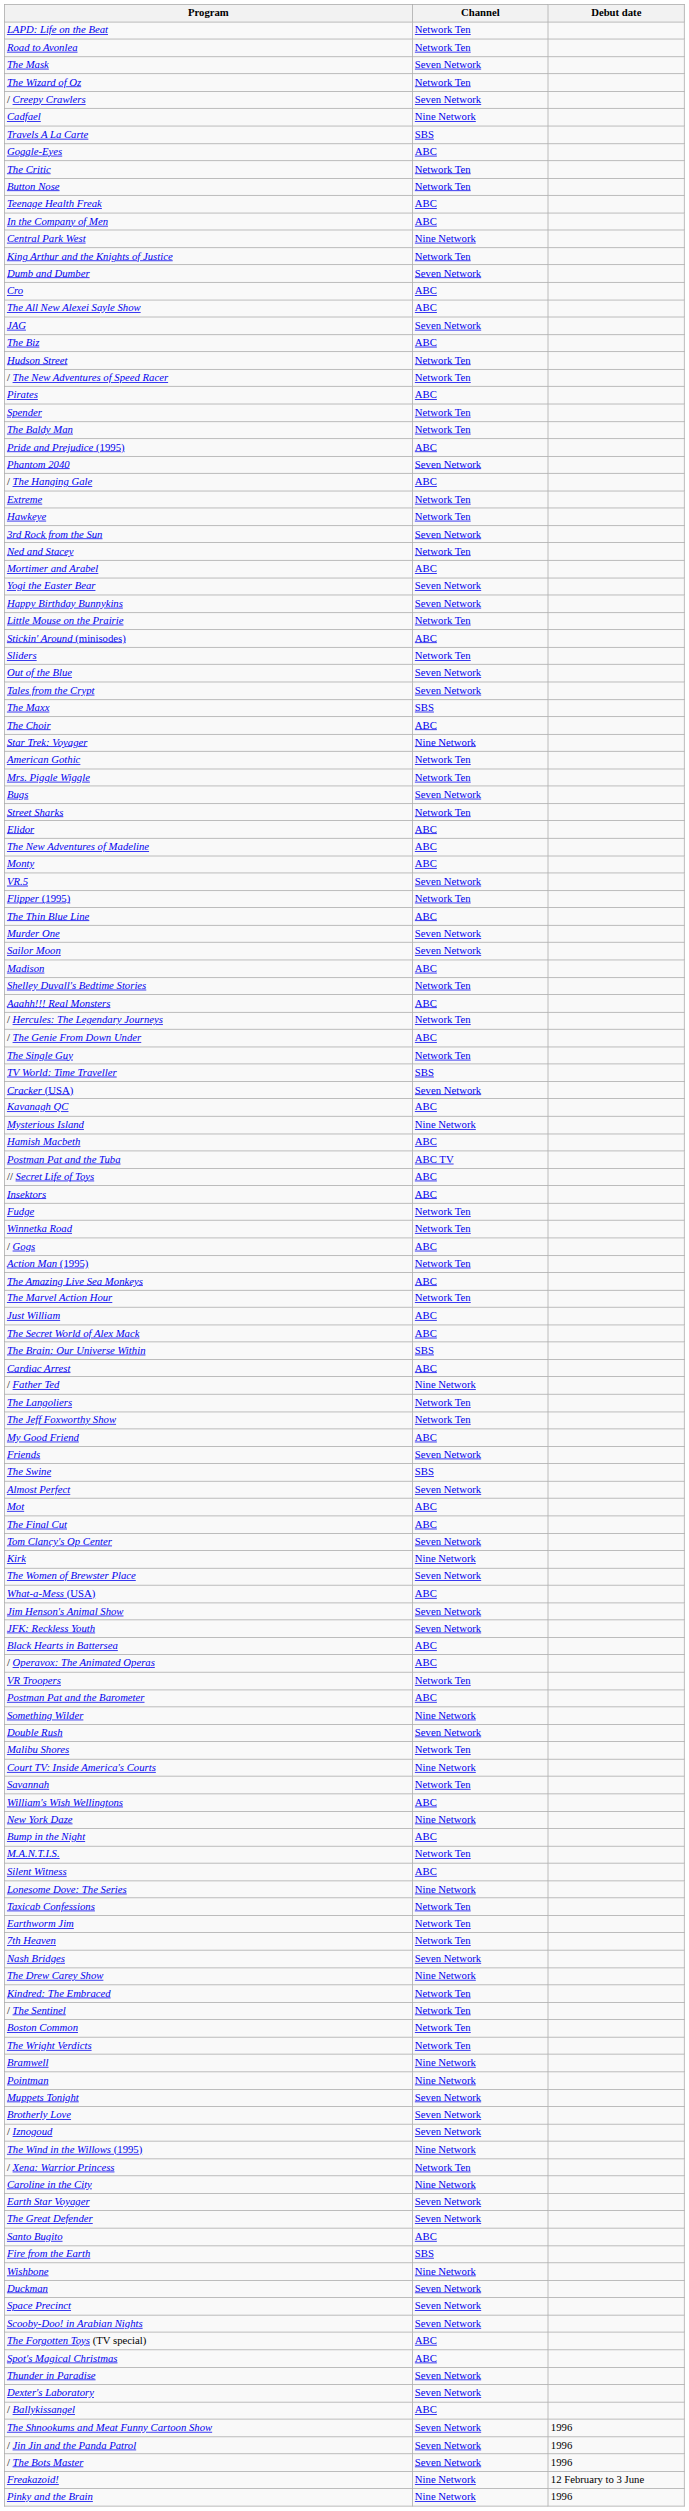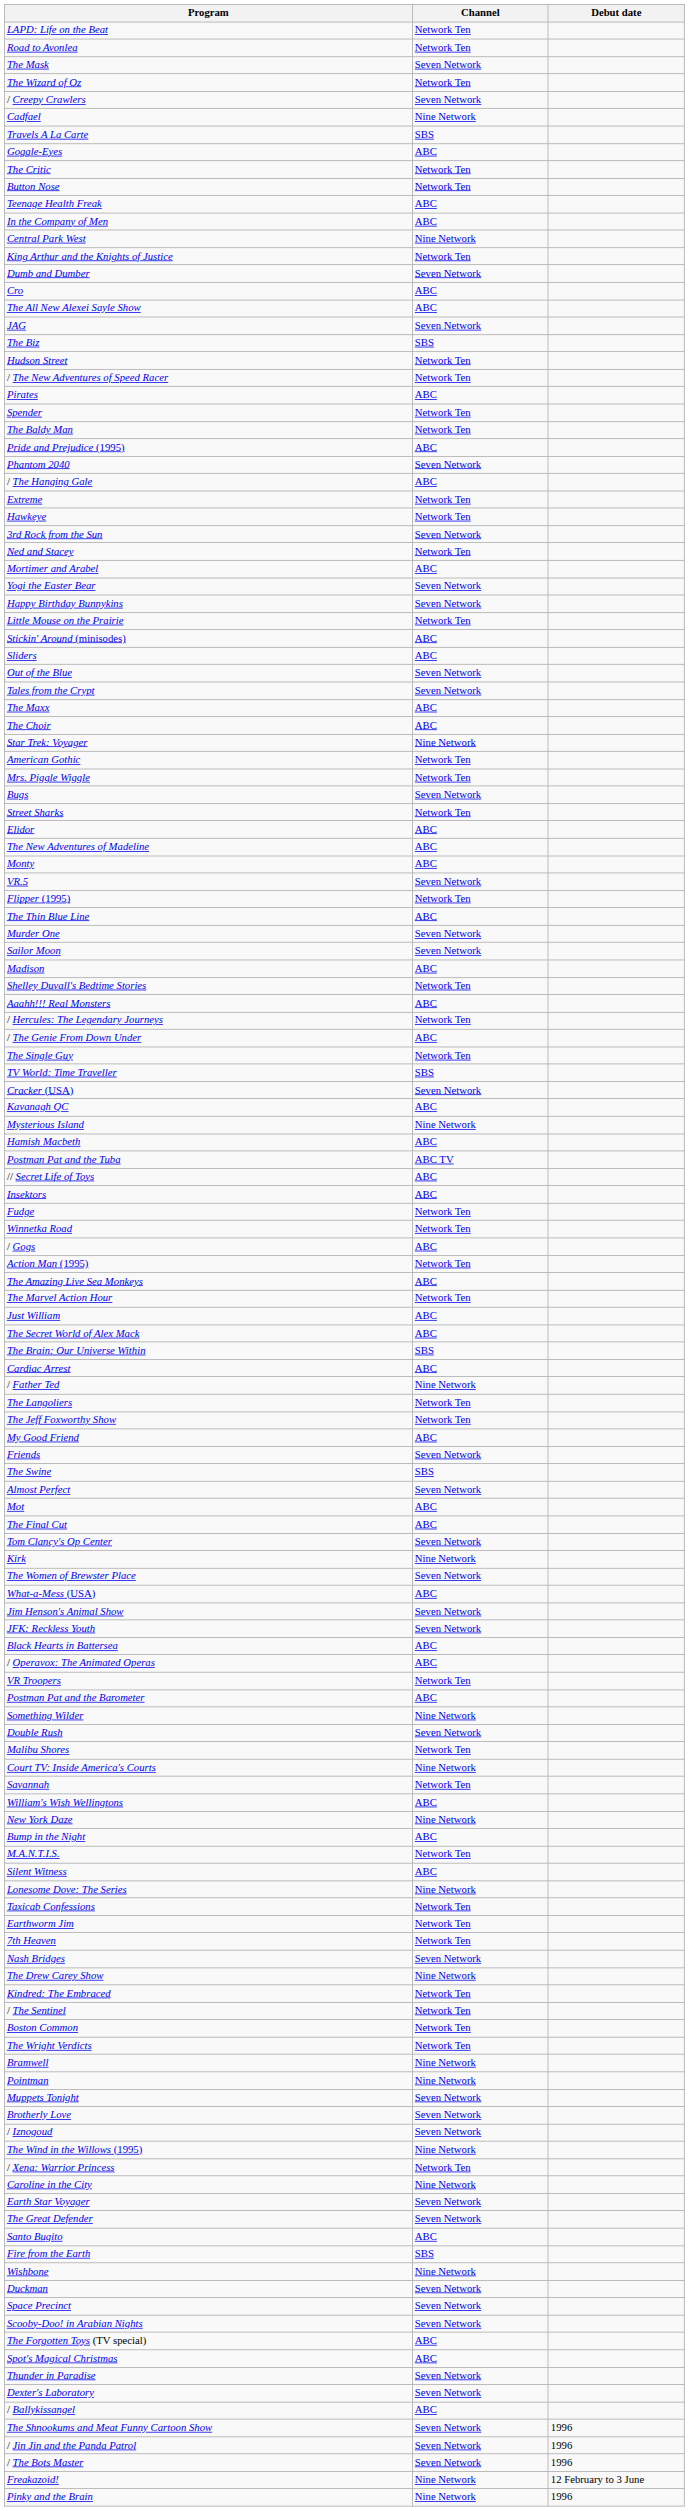The Biz | Channel: ABC -> SBS
Sliders | Channel: Network Ten -> ABC
The Maxx | Channel: SBS -> ABC
